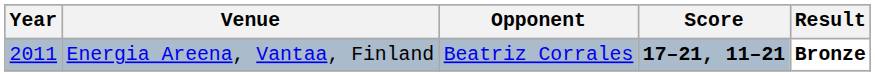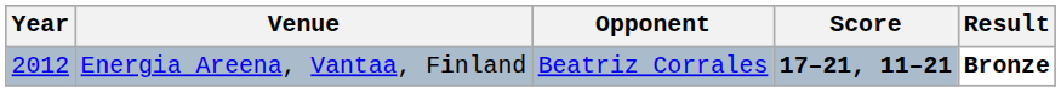Energia Areena, Vantaa, Finland | Year: 2011 -> 2012
